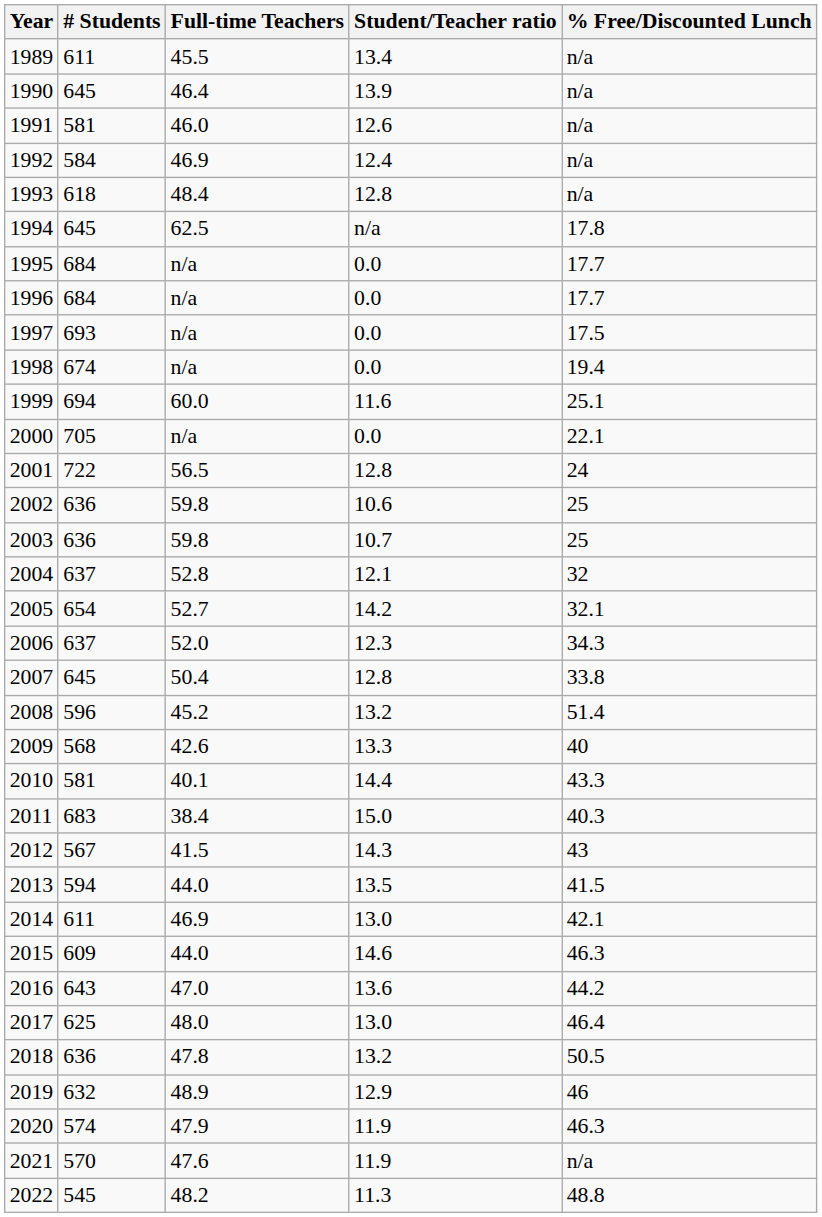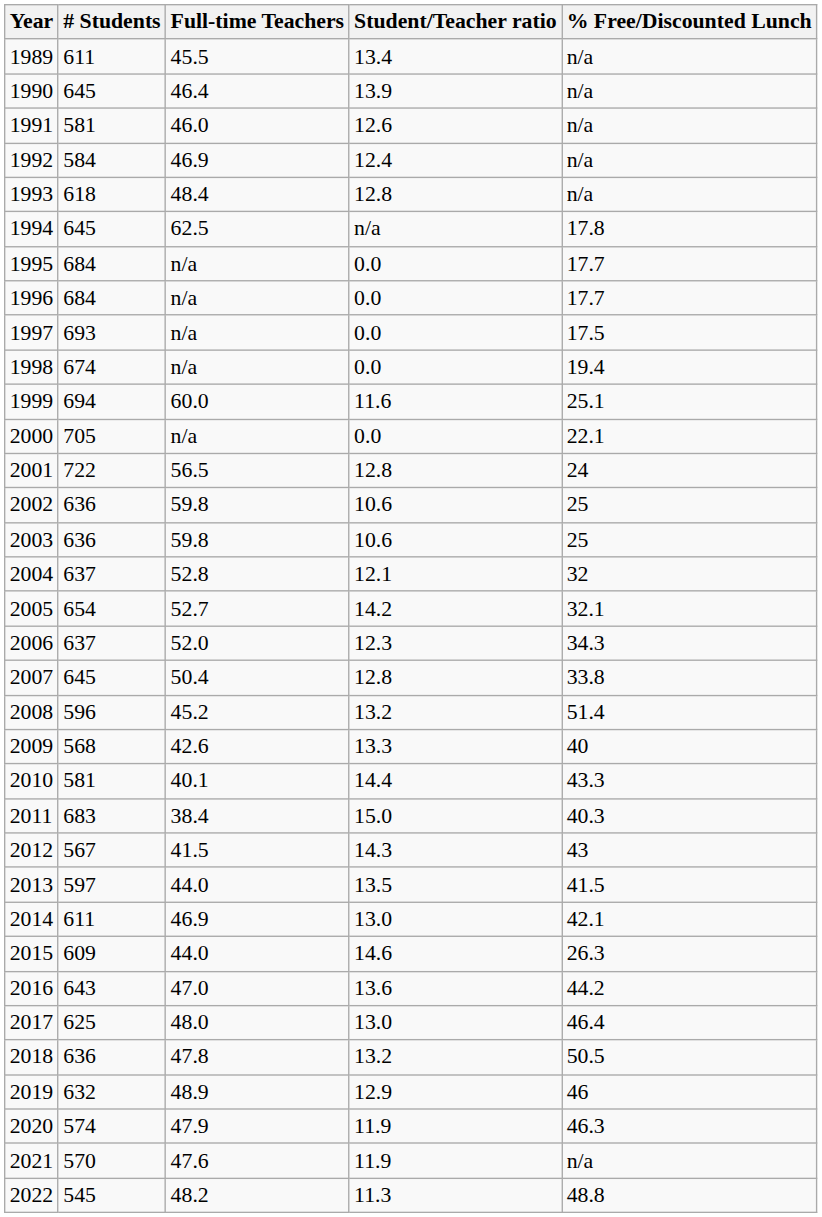2003 | Student/Teacher ratio: 10.7 -> 10.6
2013 | # Students: 594 -> 597
2015 | % Free/Discounted Lunch: 46.3 -> 26.3
